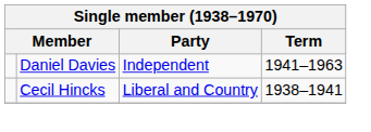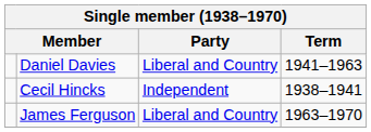Daniel Davies | Party: Independent -> Liberal and Country
Cecil Hincks | Party: Liberal and Country -> Independent
+ row: James Ferguson | Liberal and Country | 1963–1970
